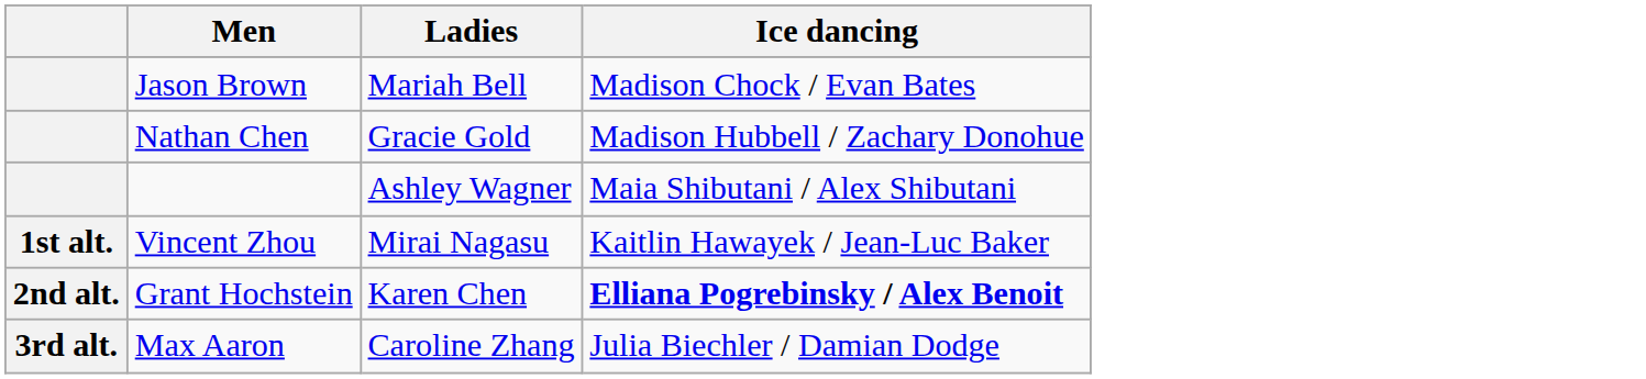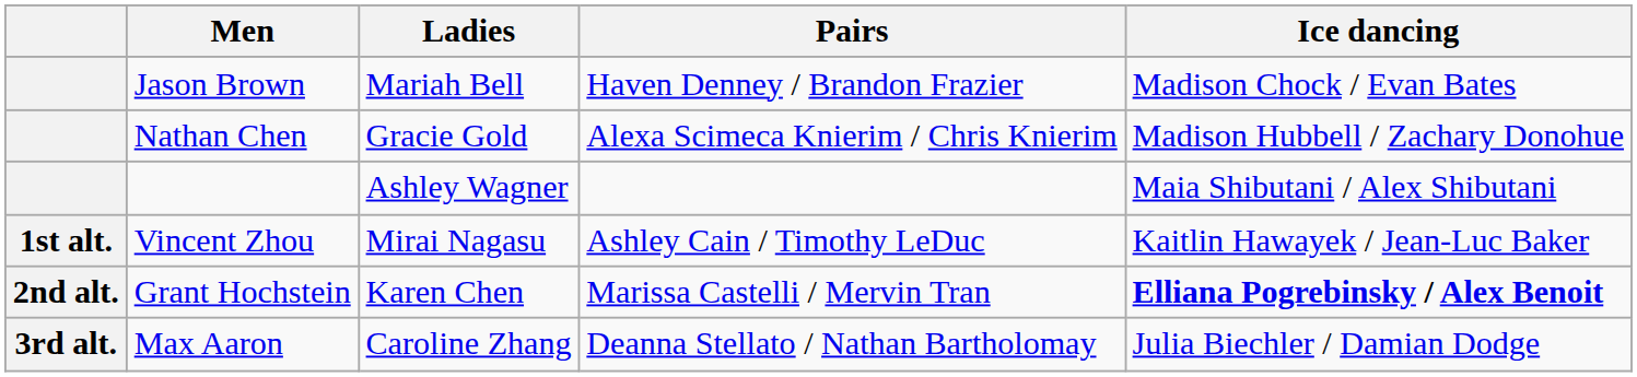+ column: Pairs | Haven Denney / Brandon Frazier | Alexa Scimeca Knierim / Chris Knierim | Ashley Cain / Timothy LeDuc | Marissa Castelli / Mervin Tran | Deanna Stellato / Nathan Bartholomay
